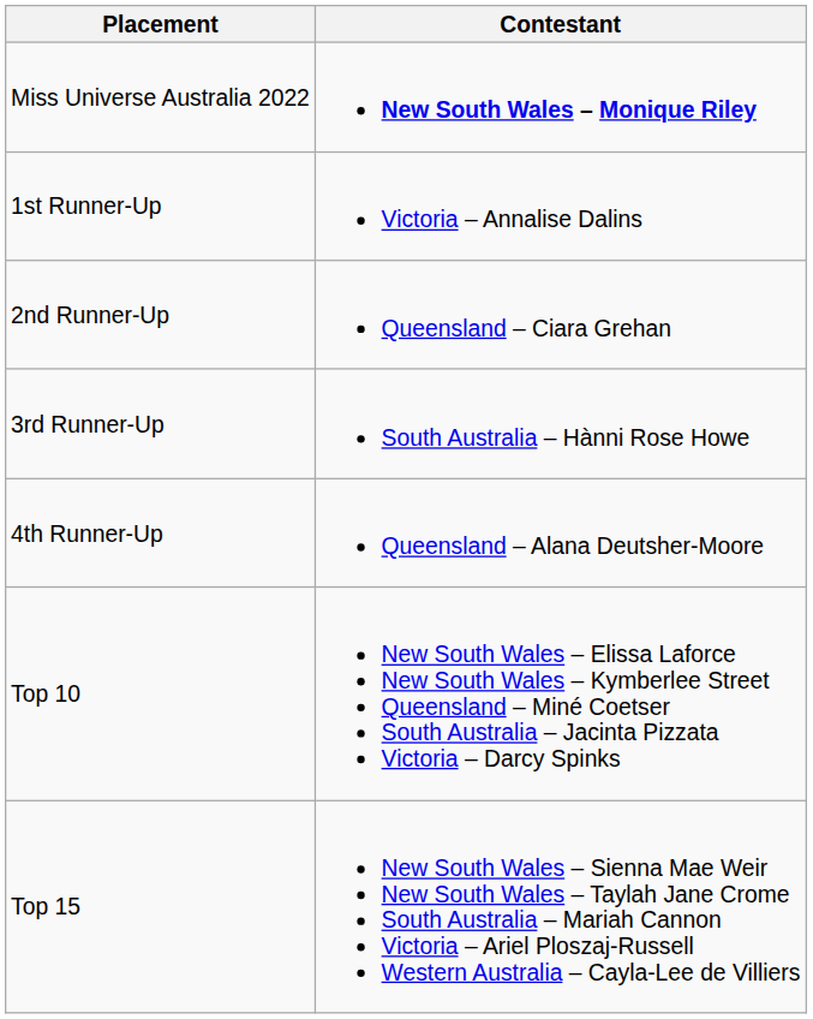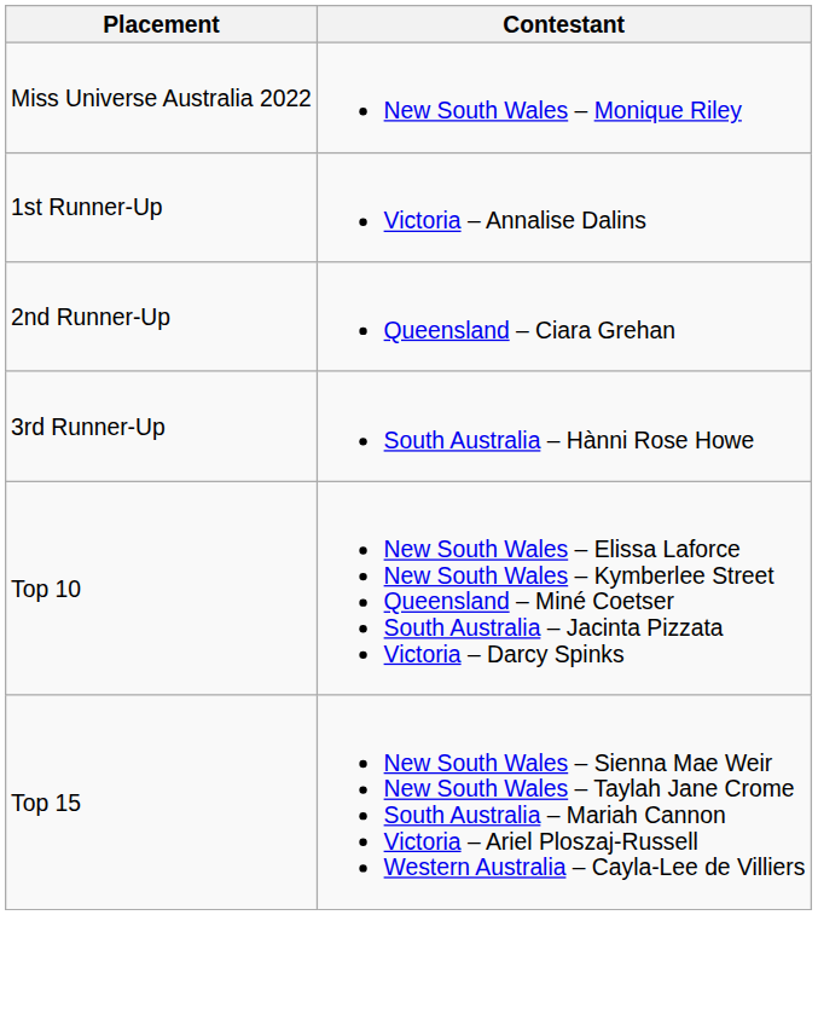Miss Universe Australia 2022 | Contestant: bold -> normal
- row: 4th Runner-Up | Queensland – Alana Deutsher-Moore
